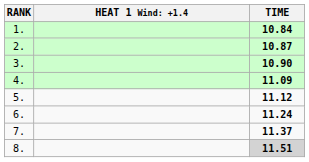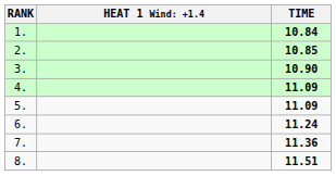2. | TIME: 10.87 -> 10.85
5. | TIME: 11.12 -> 11.09
7. | TIME: 11.37 -> 11.36
8. | TIME: lightgrey background -> no background
